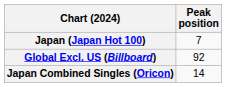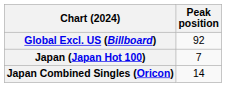rows swapped: Global Excl. US (Billboard) <-> Japan (Japan Hot 100)
